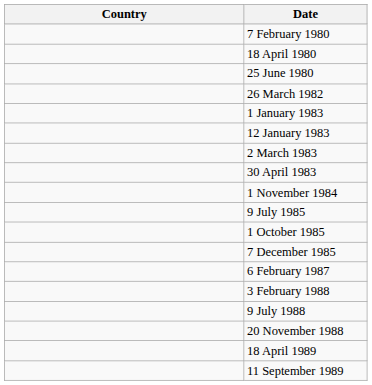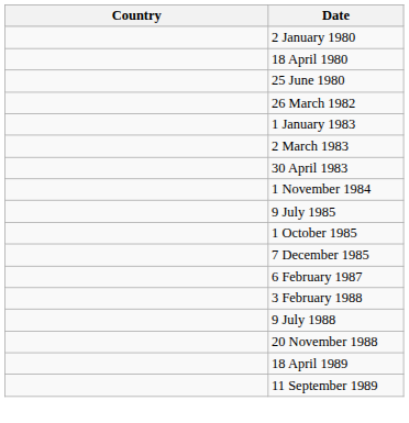+ row: 2 January 1980
- row: 7 February 1980
- row: 12 January 1983
